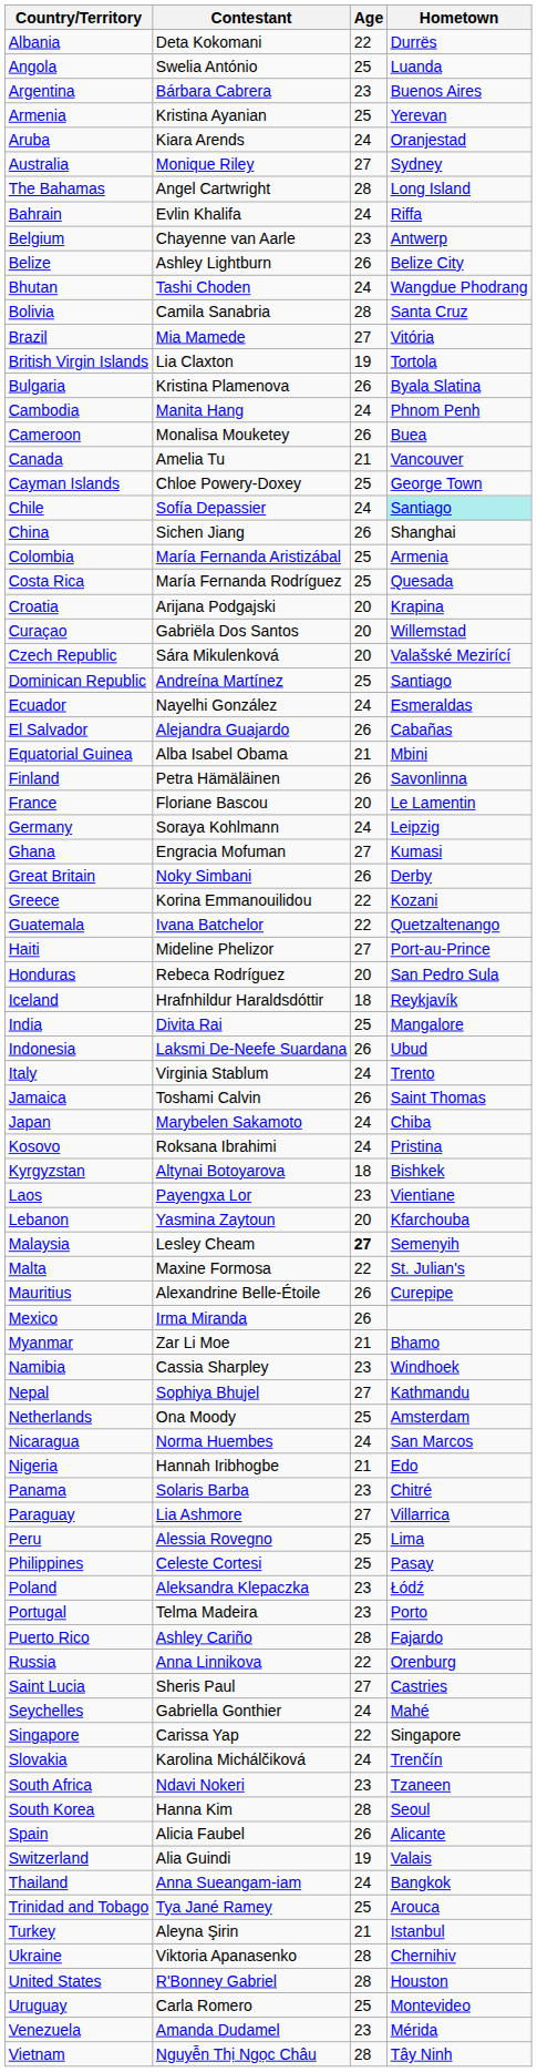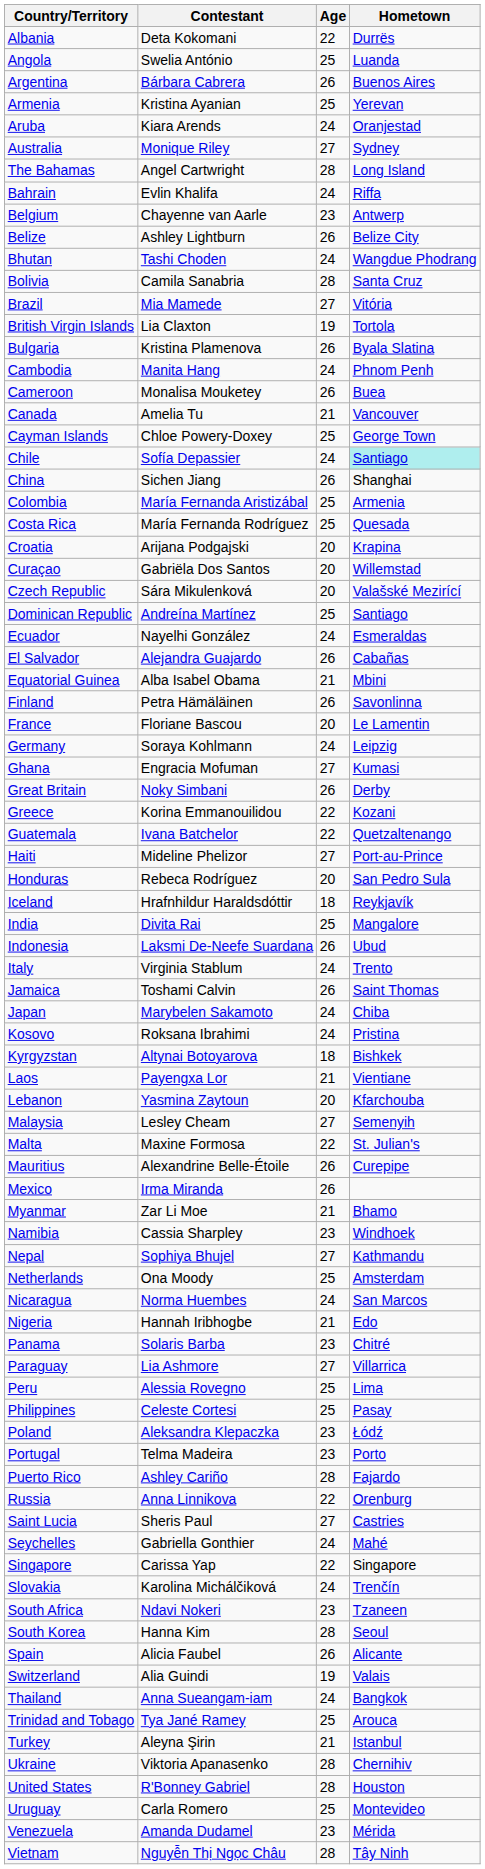Argentina | Age: 23 -> 26
Laos | Age: 23 -> 21
Malaysia | Age: bold -> normal
